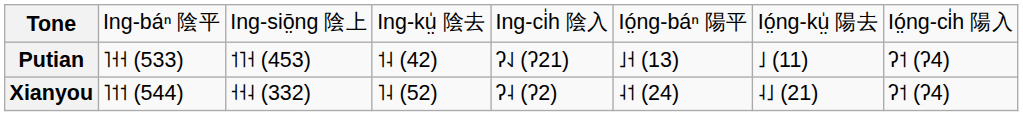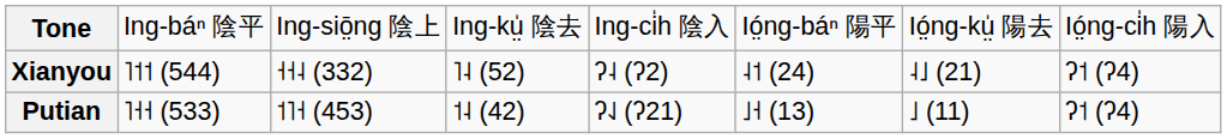rows swapped: Putian <-> Xianyou
